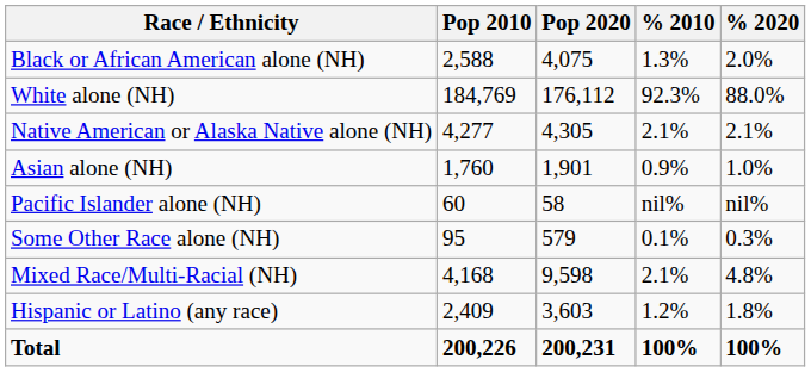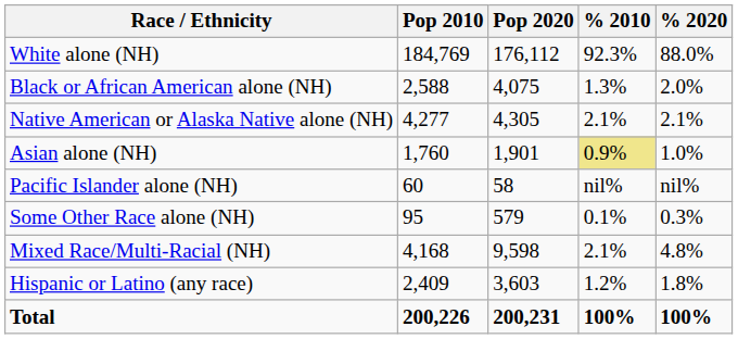rows swapped: White alone (NH) <-> Black or African American alone (NH)
Asian alone (NH) | % 2010: no background -> khaki background
